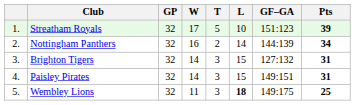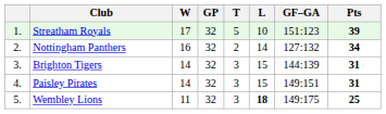columns swapped: GP <-> W
Nottingham Panthers | GF–GA: 144:139 -> 127:132
Brighton Tigers | GF–GA: 127:132 -> 144:139
